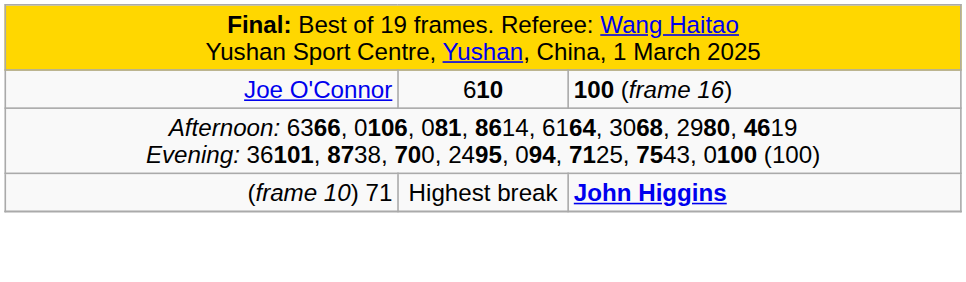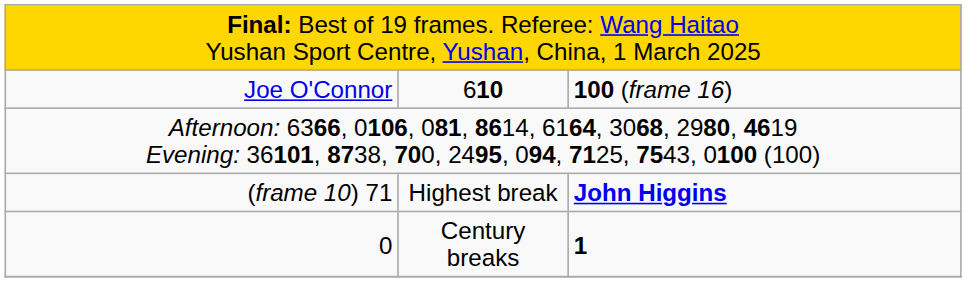+ row: 0 | Century breaks | 1
